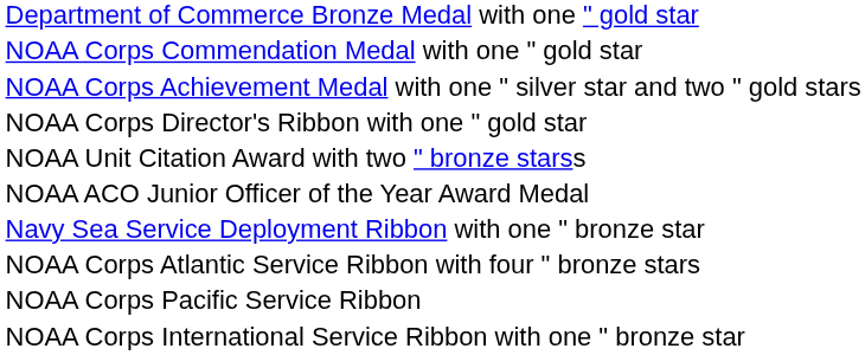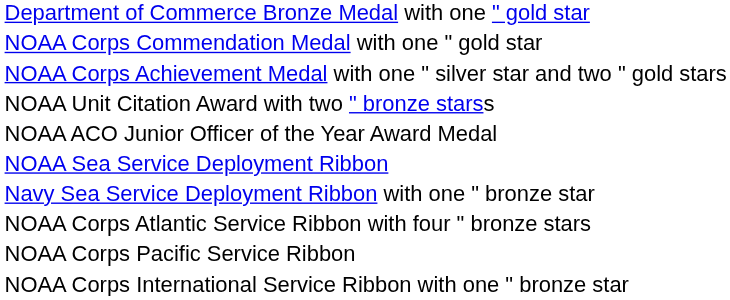- row: NOAA Corps Director's Ribbon with one " gold star
+ row: NOAA Sea Service Deployment Ribbon
